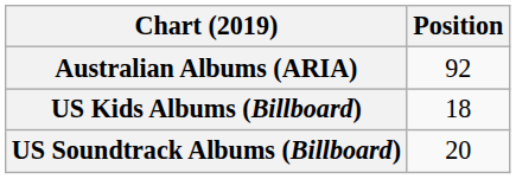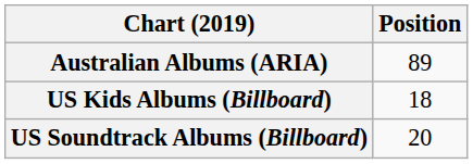Australian Albums (ARIA) | Position: 92 -> 89
